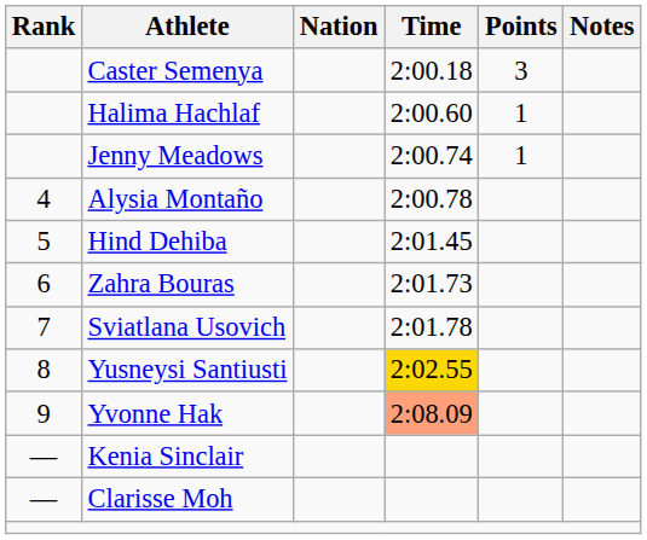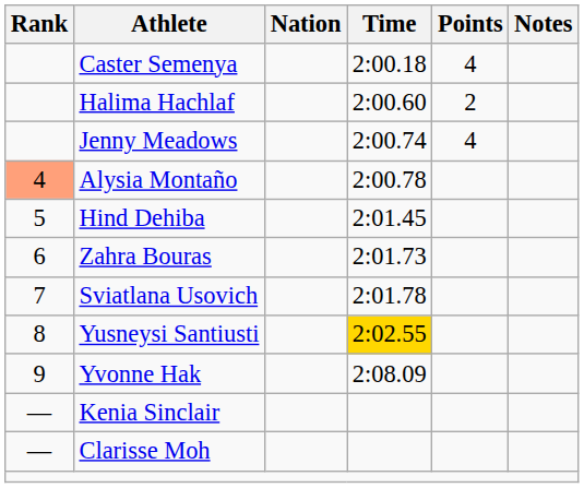Caster Semenya | Points: 3 -> 4
Halima Hachlaf | Points: 1 -> 2
Jenny Meadows | Points: 1 -> 4
Alysia Montaño | Rank: no background -> lightsalmon background
Yvonne Hak | Time: lightsalmon background -> no background
